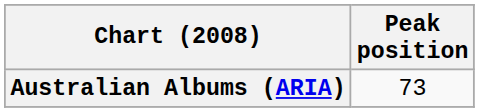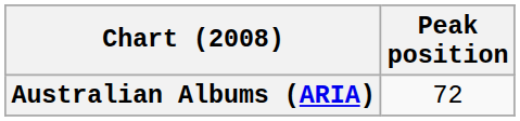Australian Albums (ARIA) | Peak position: 73 -> 72
